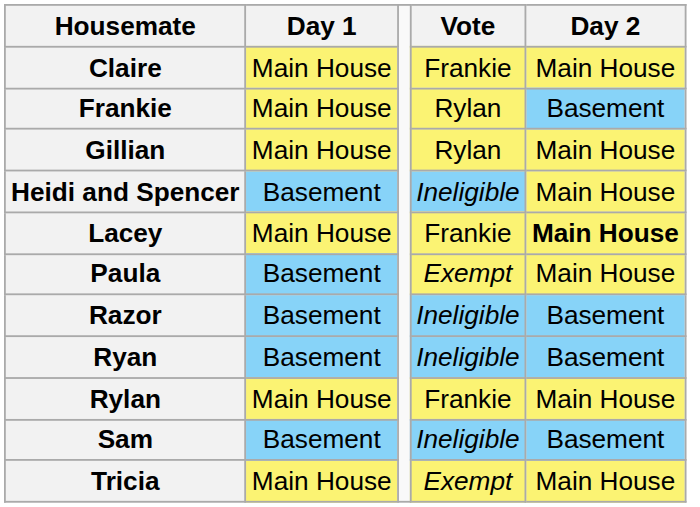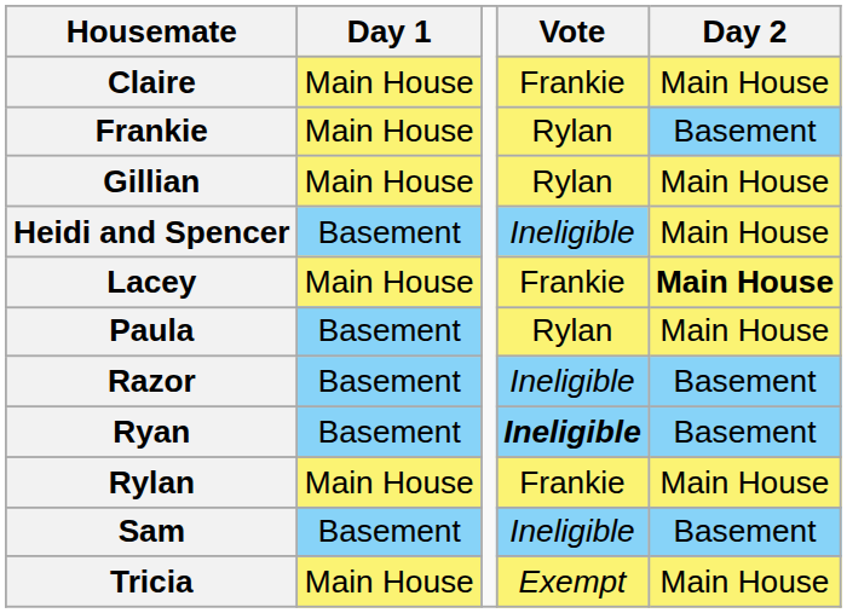Paula | Vote: Exempt -> Rylan
Ryan | Vote: normal -> bold
